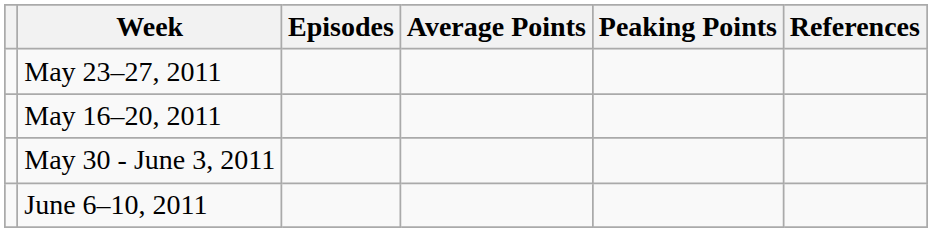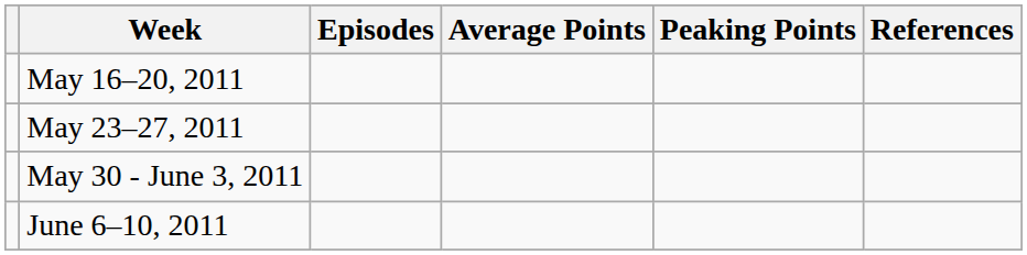rows swapped: May 16–20, 2011 <-> May 23–27, 2011
